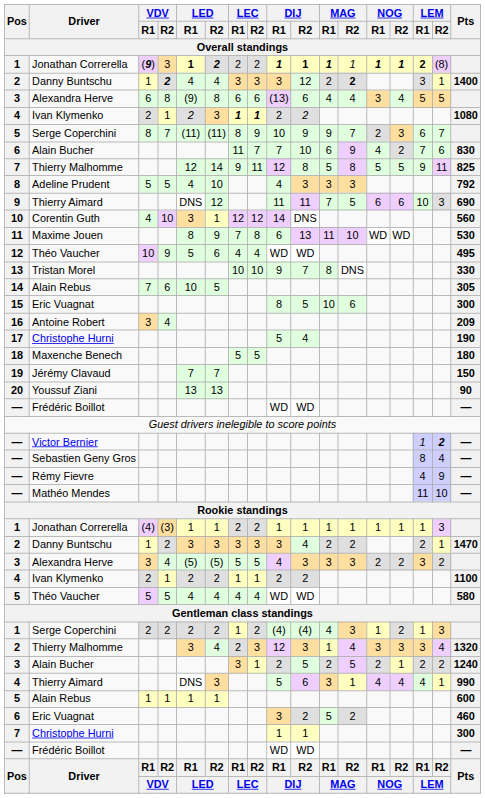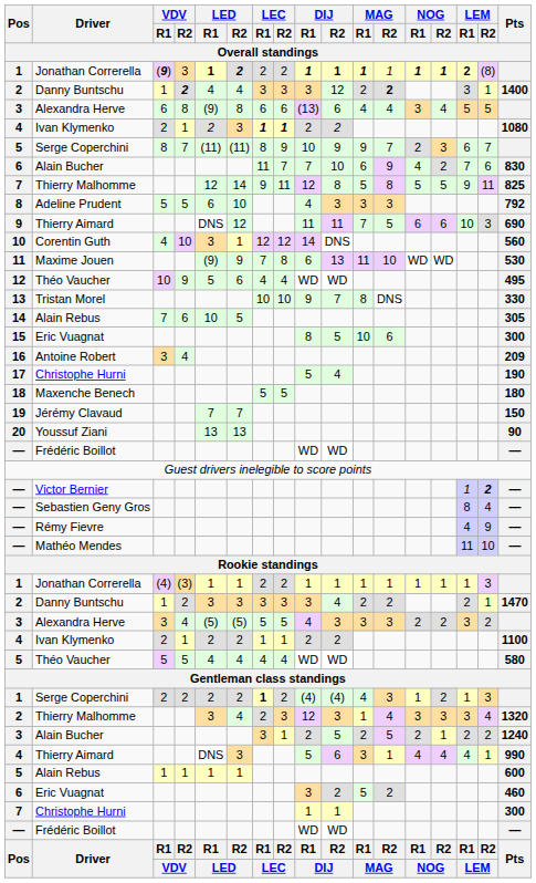Adeline Prudent | LED / R1: 4 -> 6
Maxime Jouen | LED / R1: 8 -> (9)
1 / Serge Coperchini | LEC / R1: normal -> bold
